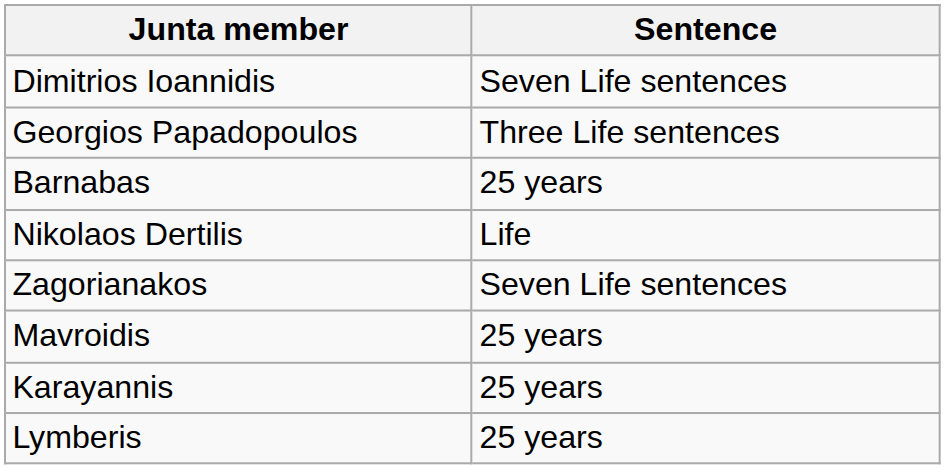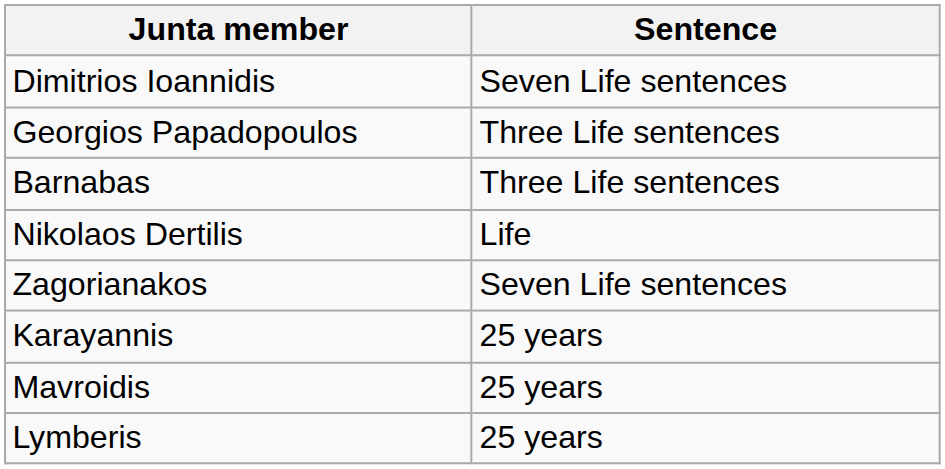Barnabas | Sentence: 25 years -> Three Life sentences
rows swapped: Mavroidis <-> Karayannis
